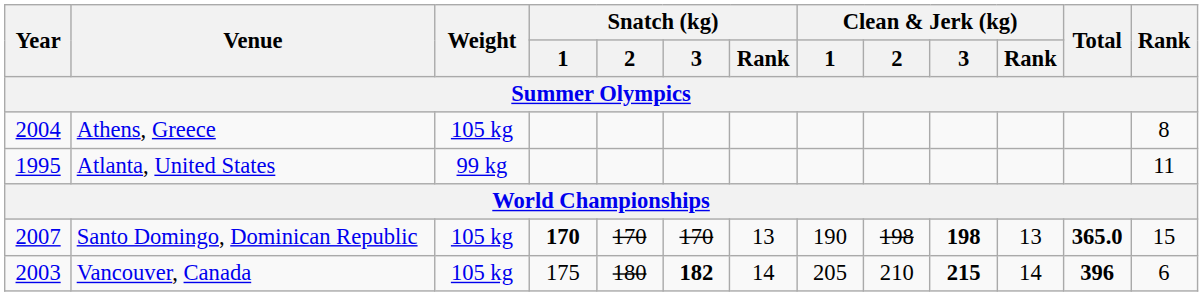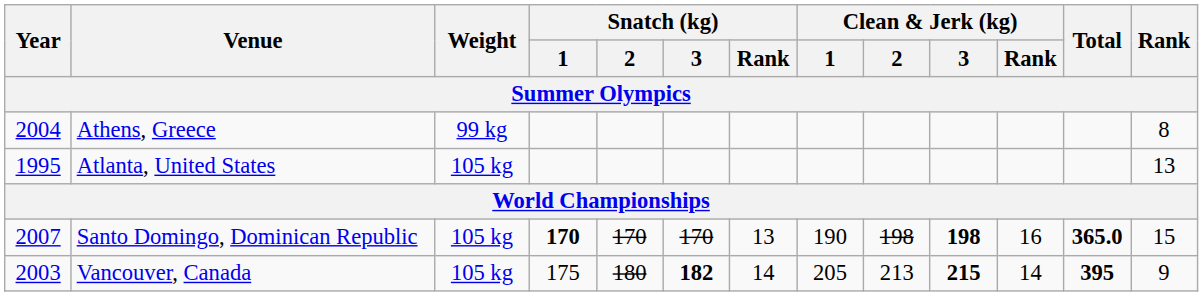Athens, Greece | Weight: 105 kg -> 99 kg
Atlanta, United States | Weight: 99 kg -> 105 kg
Atlanta, United States | Rank: 11 -> 13
Santo Domingo, Dominican Republic | Clean & Jerk (kg) / Rank: 13 -> 16
Vancouver, Canada | Clean & Jerk (kg) / 2: 210 -> 213
Vancouver, Canada | Total: 396 -> 395
Vancouver, Canada | Rank: 6 -> 9
